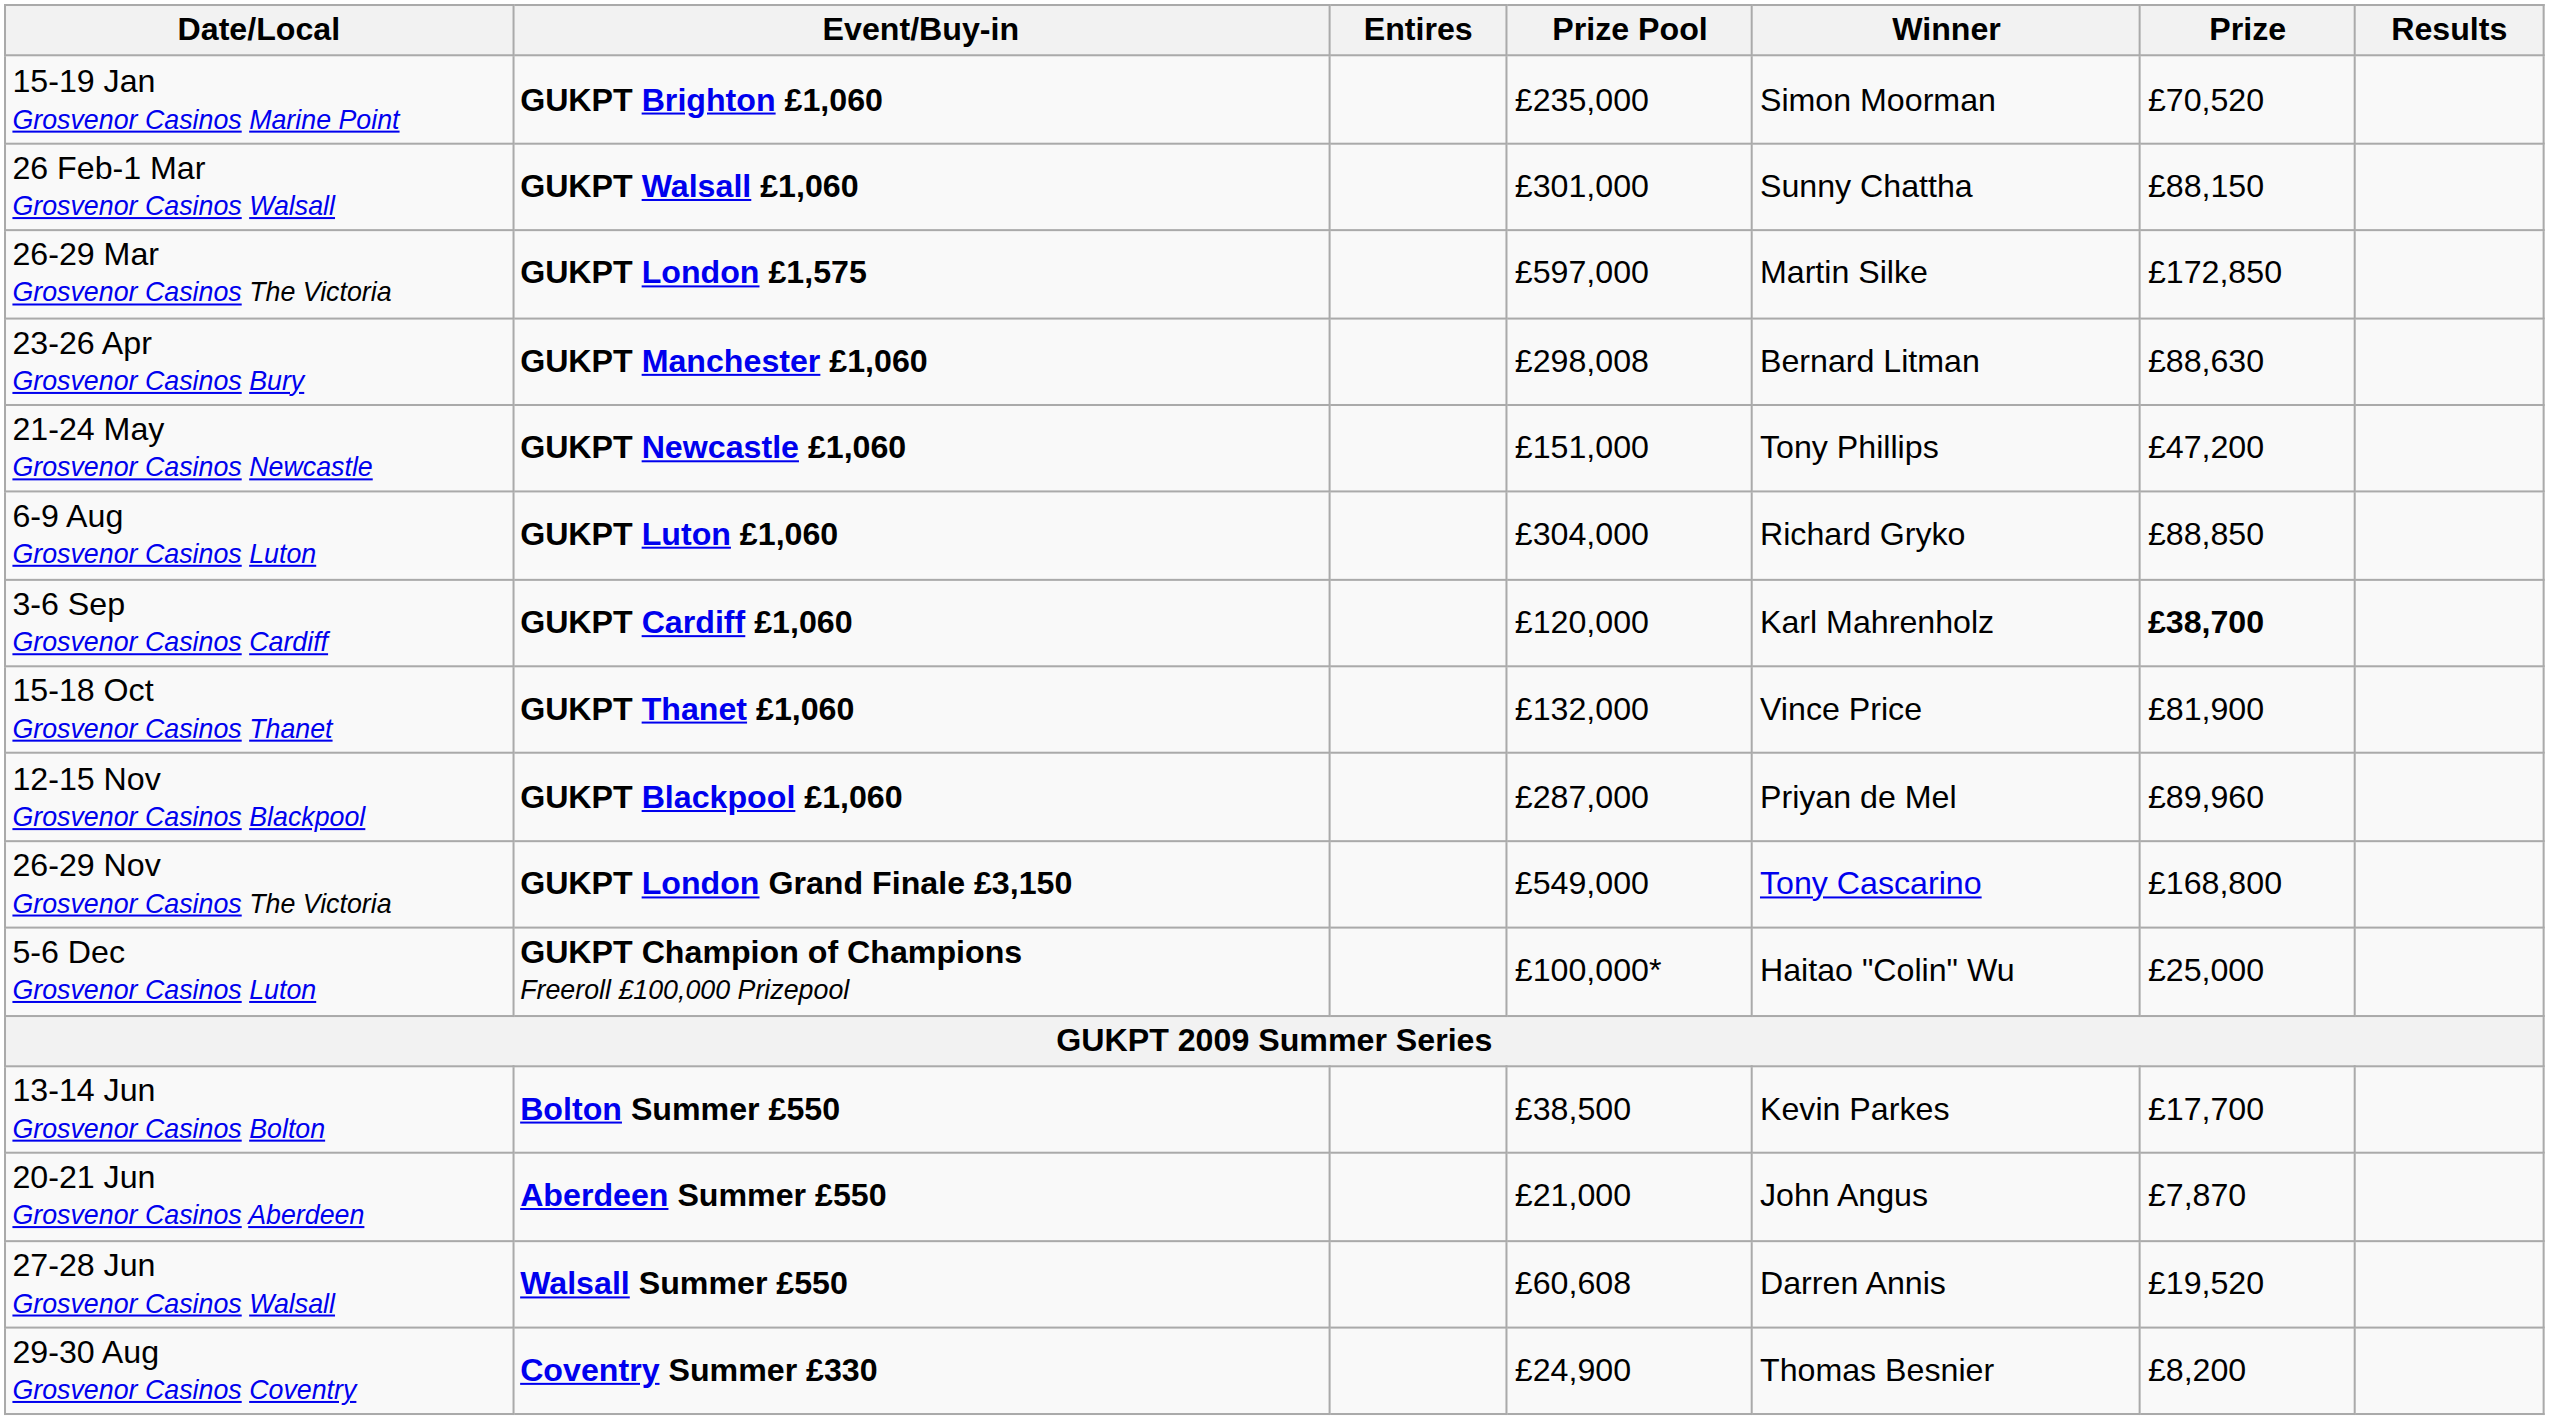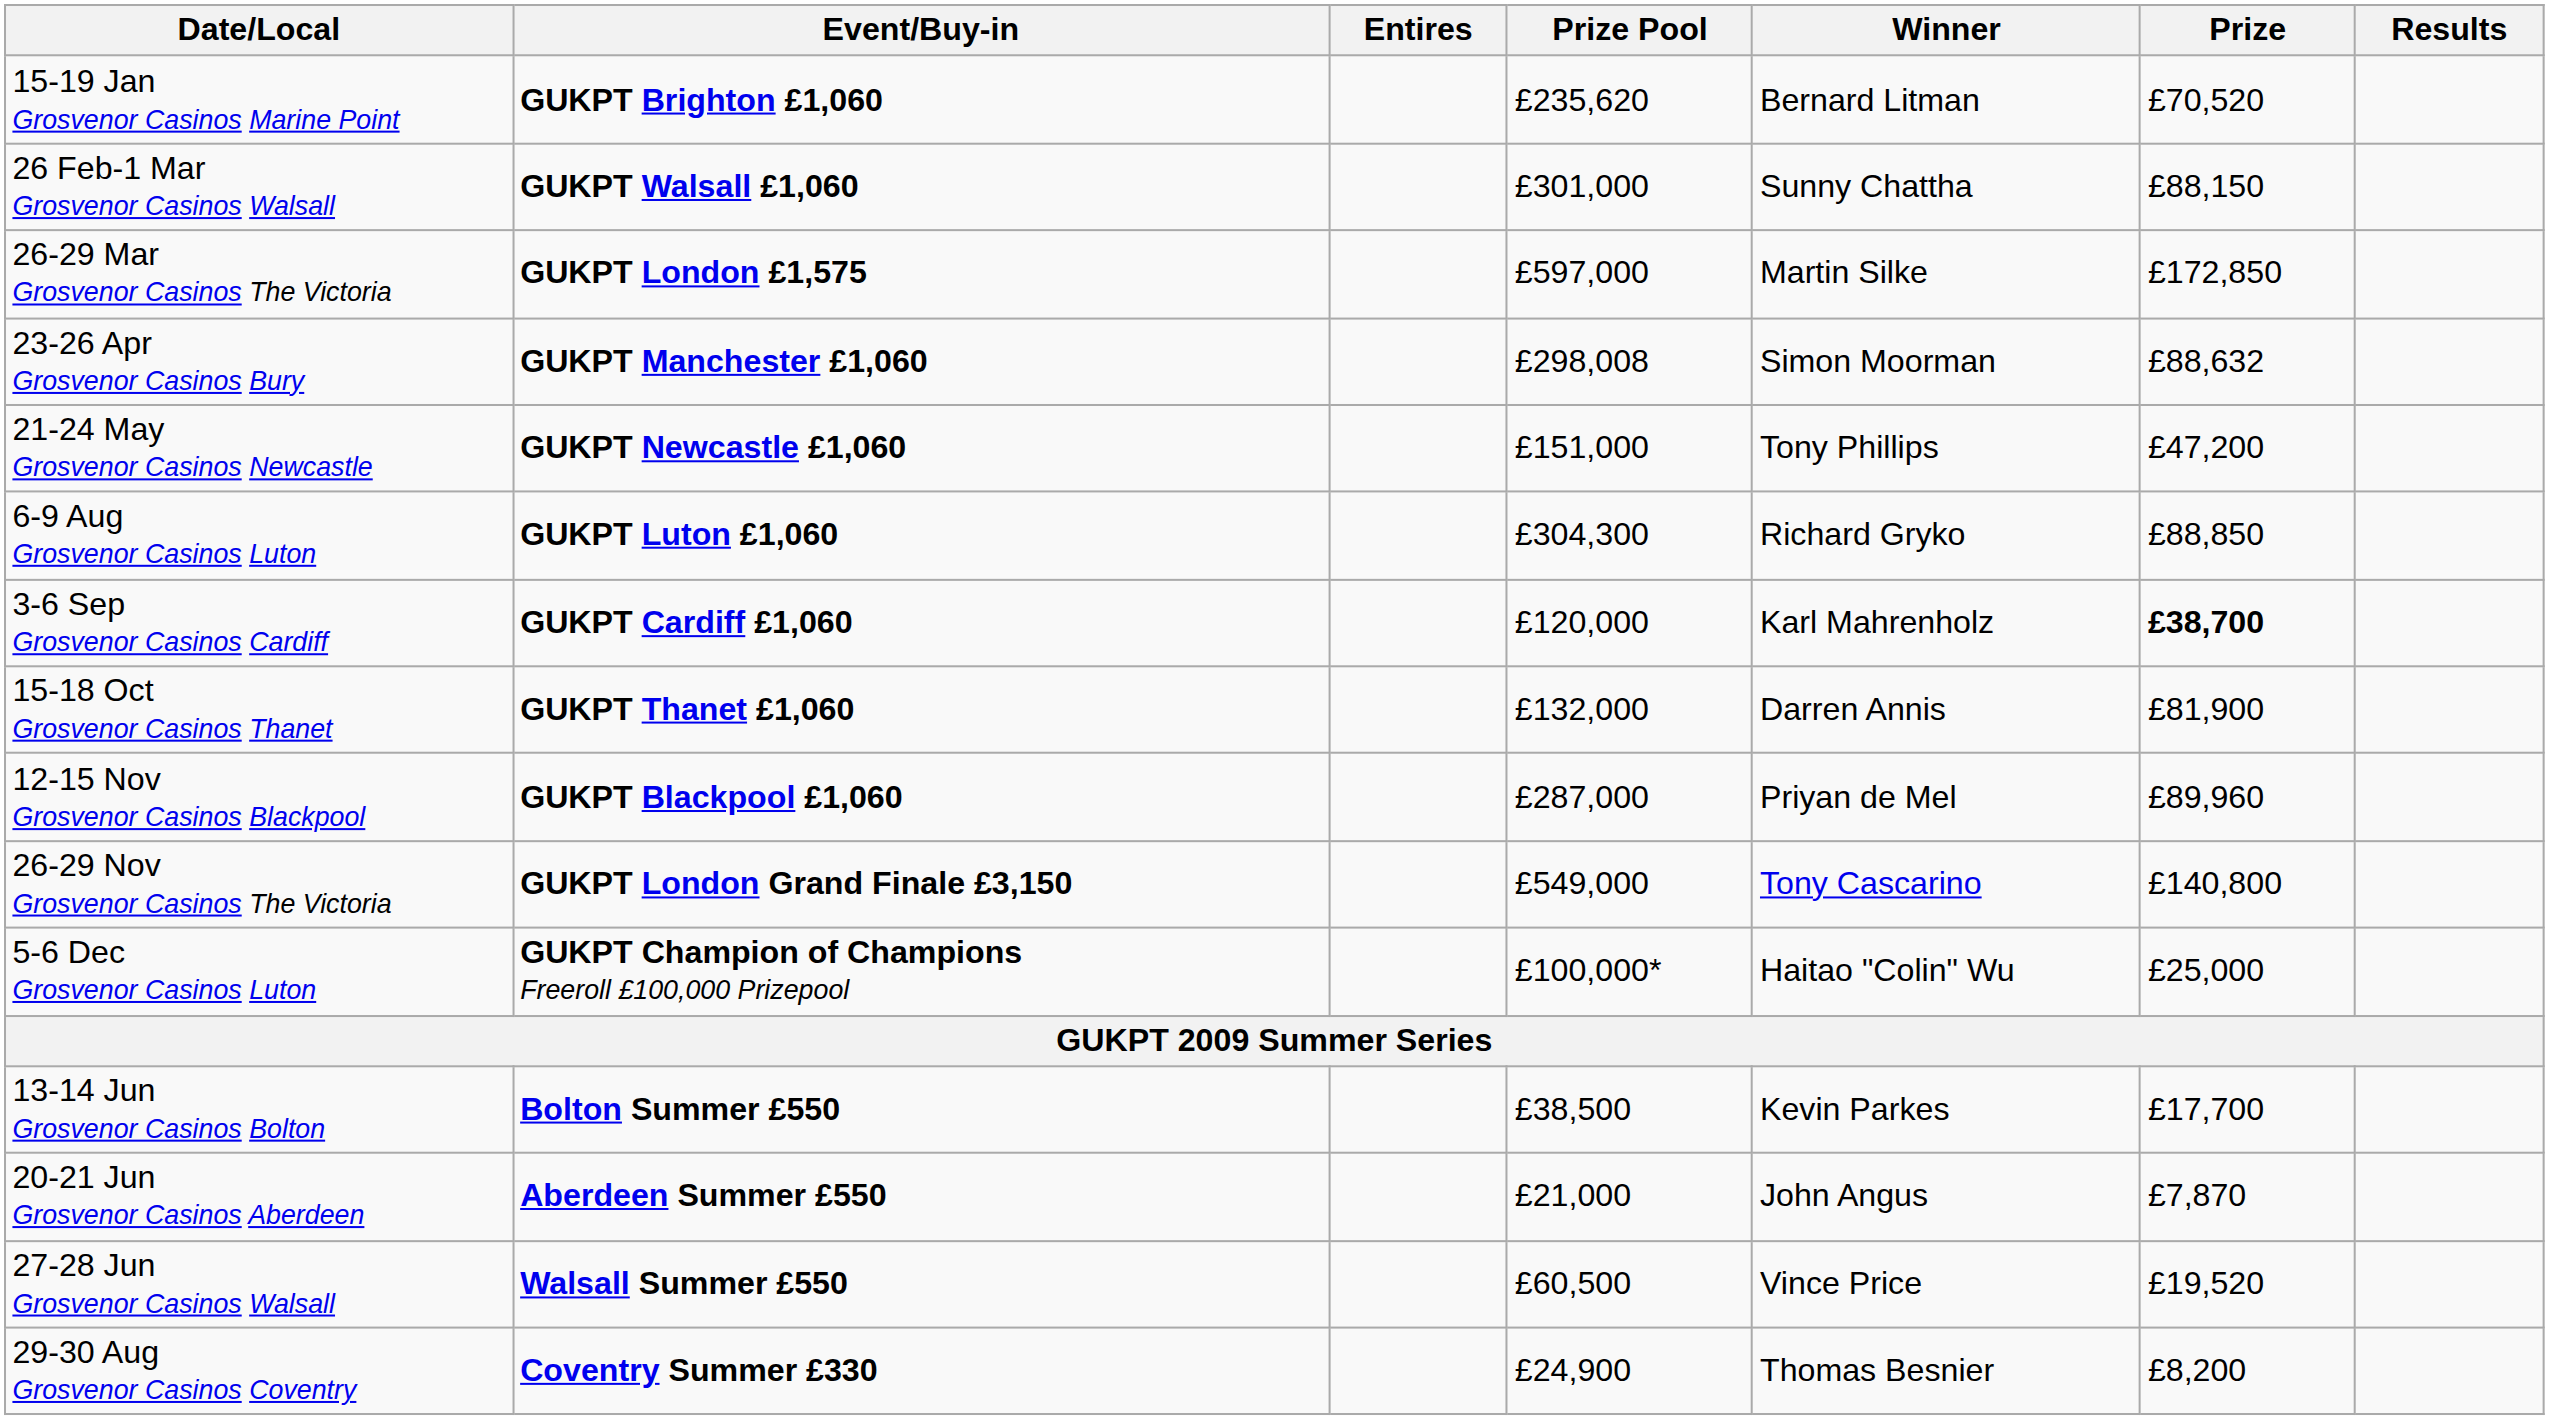15-19 Jan Grosvenor Casinos Marine Point | Prize Pool: £235,000 -> £235,620
15-19 Jan Grosvenor Casinos Marine Point | Winner: Simon Moorman -> Bernard Litman
23-26 Apr Grosvenor Casinos Bury | Winner: Bernard Litman -> Simon Moorman
23-26 Apr Grosvenor Casinos Bury | Prize: £88,630 -> £88,632
6-9 Aug Grosvenor Casinos Luton | Prize Pool: £304,000 -> £304,300
15-18 Oct Grosvenor Casinos Thanet | Winner: Vince Price -> Darren Annis
26-29 Nov Grosvenor Casinos The Victoria | Prize: £168,800 -> £140,800
27-28 Jun Grosvenor Casinos Walsall | Prize Pool: £60,608 -> £60,500
27-28 Jun Grosvenor Casinos Walsall | Winner: Darren Annis -> Vince Price
